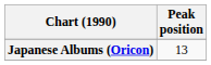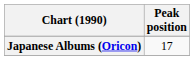Japanese Albums (Oricon) | Peak position: 13 -> 17
